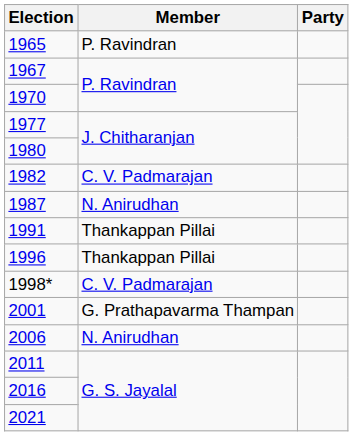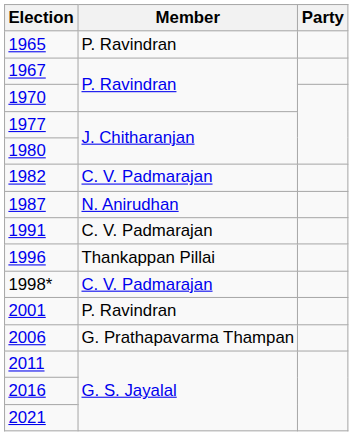1991 | Member: Thankappan Pillai -> C. V. Padmarajan
2001 | Member: G. Prathapavarma Thampan -> P. Ravindran
2006 | Member: N. Anirudhan -> G. Prathapavarma Thampan
